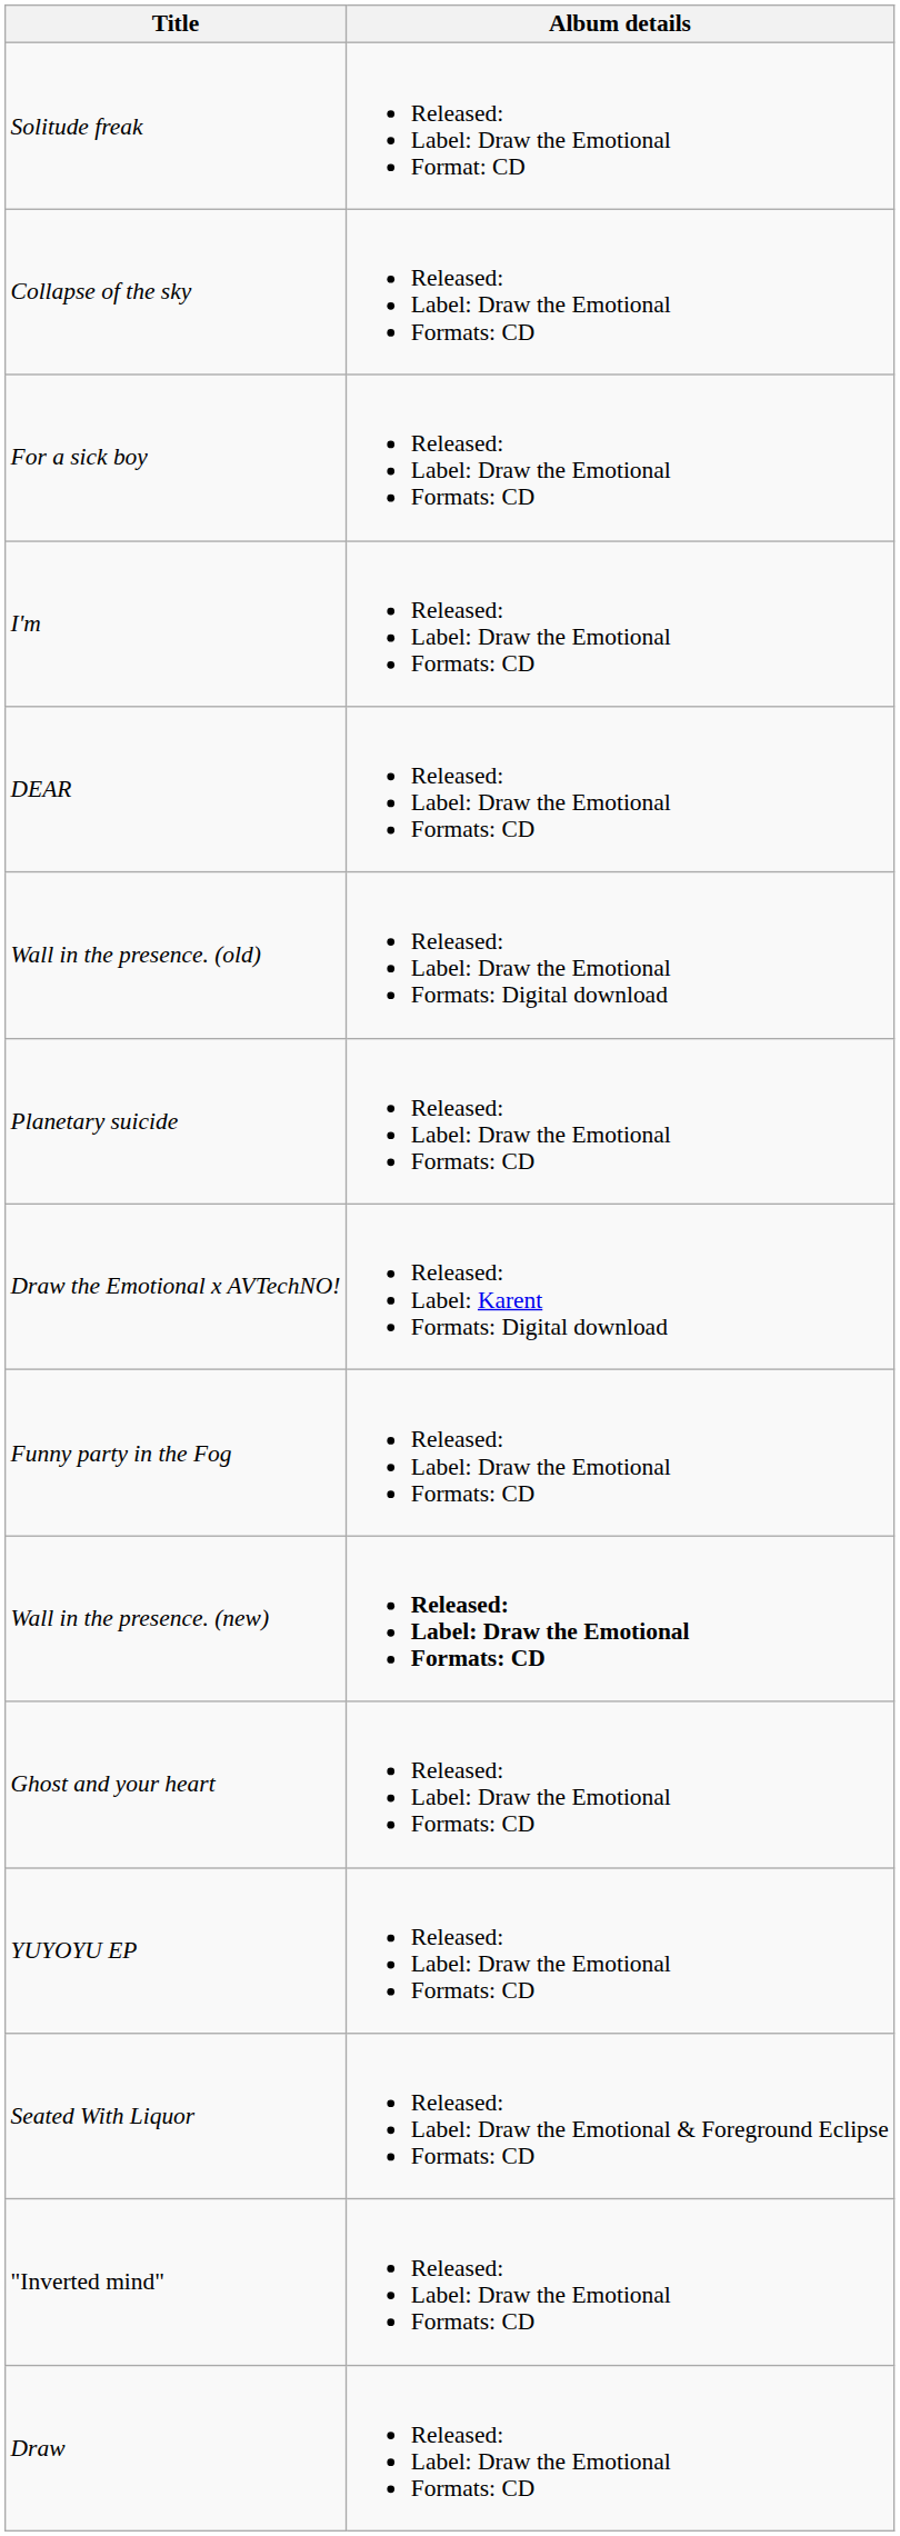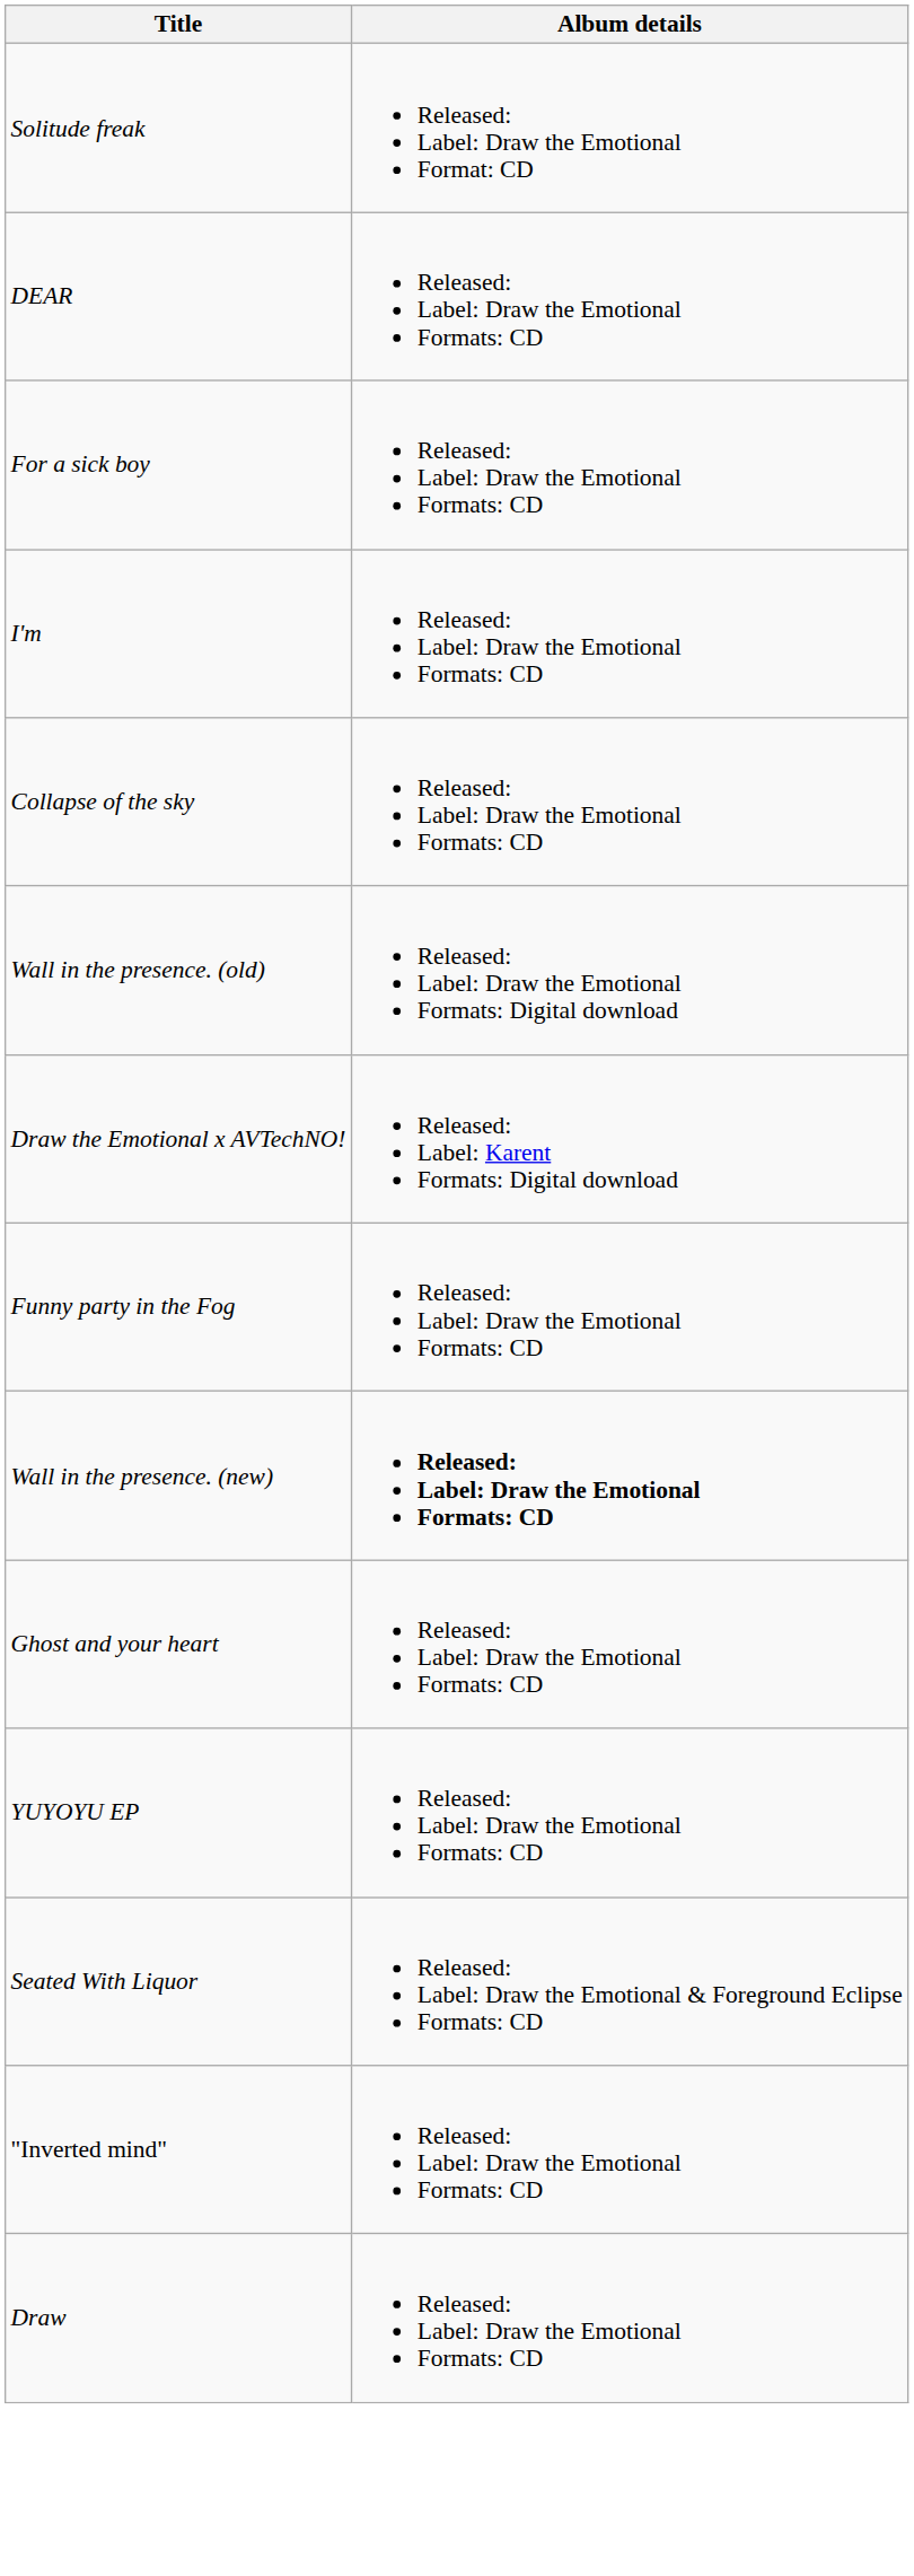rows swapped: DEAR <-> Collapse of the sky
- row: Planetary suicide | Released: Label: Draw the Emotional Formats: CD
